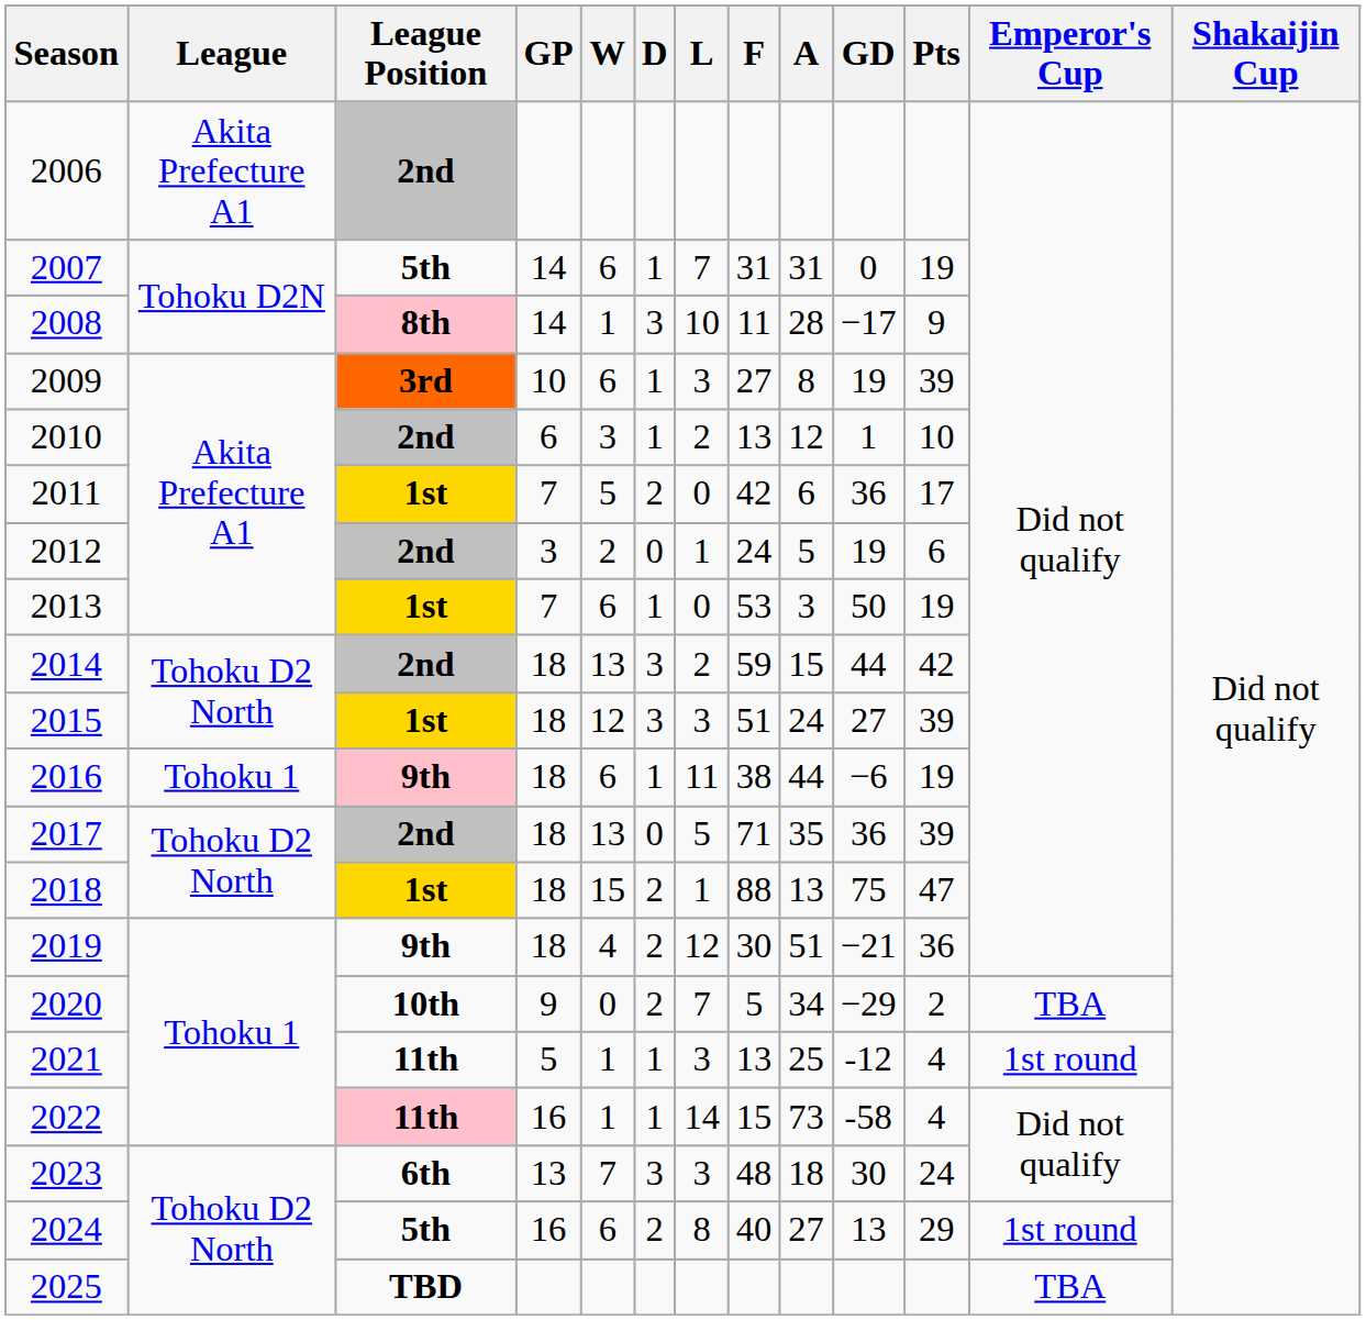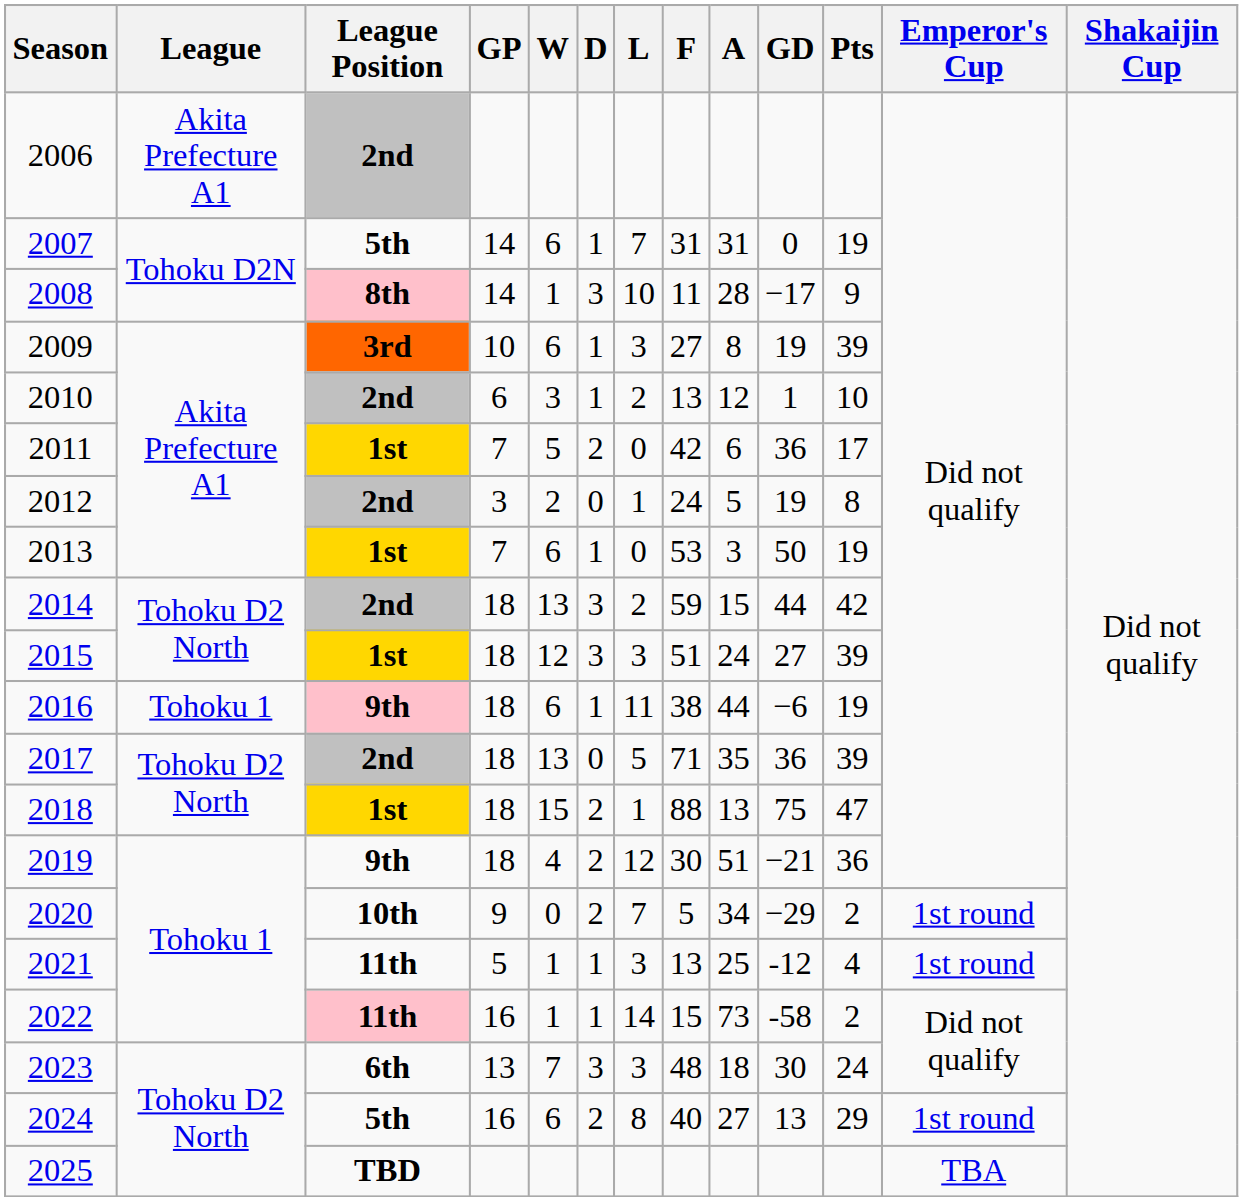2012 | Pts: 6 -> 8
2020 | Emperor's Cup: TBA -> 1st round
2022 | Pts: 4 -> 2
